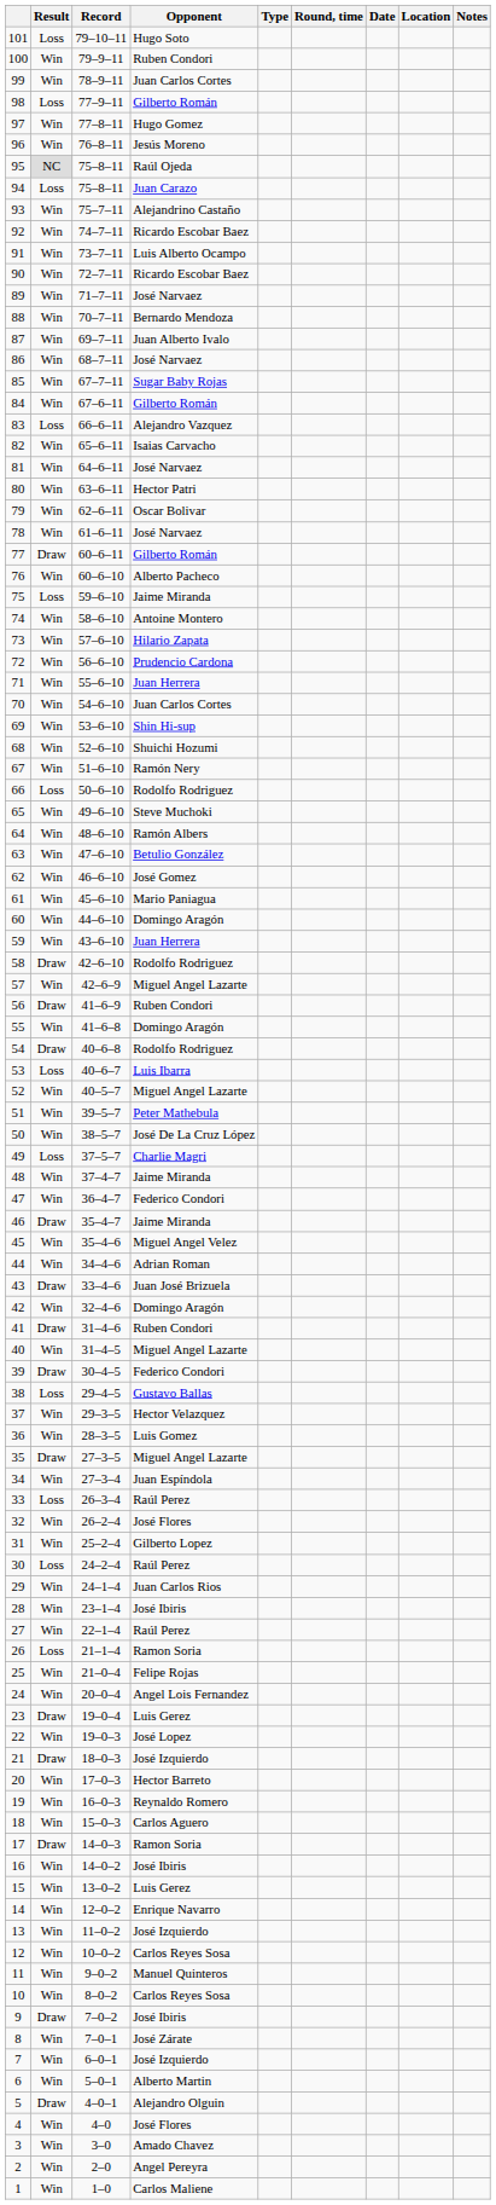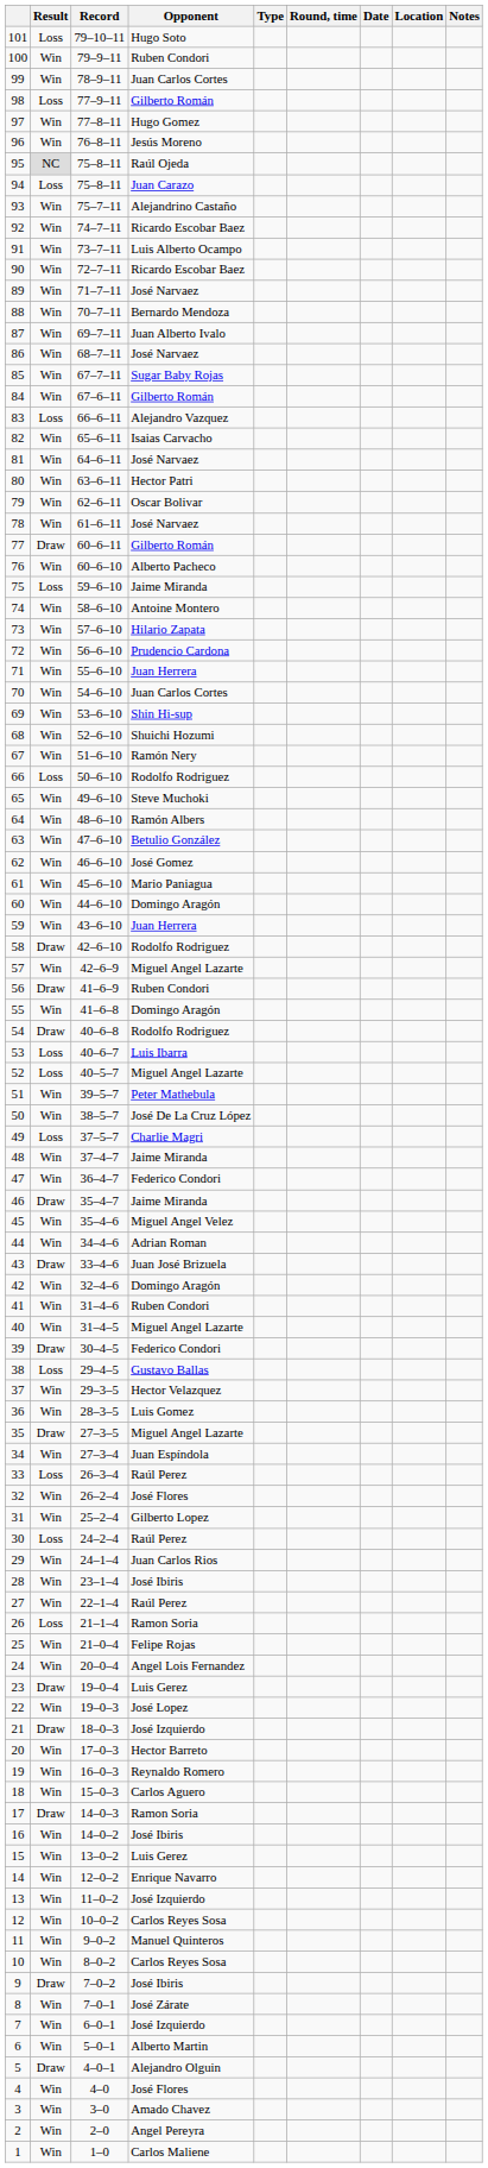52 | Result: Win -> Loss
41 | Result: Draw -> Win
